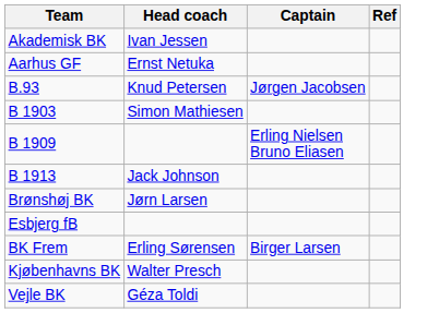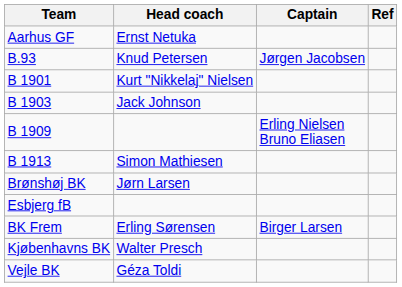- row: Akademisk BK | Ivan Jessen
+ row: B 1901 | Kurt "Nikkelaj" Nielsen
B 1903 | Head coach: Simon Mathiesen -> Jack Johnson
B 1913 | Head coach: Jack Johnson -> Simon Mathiesen
